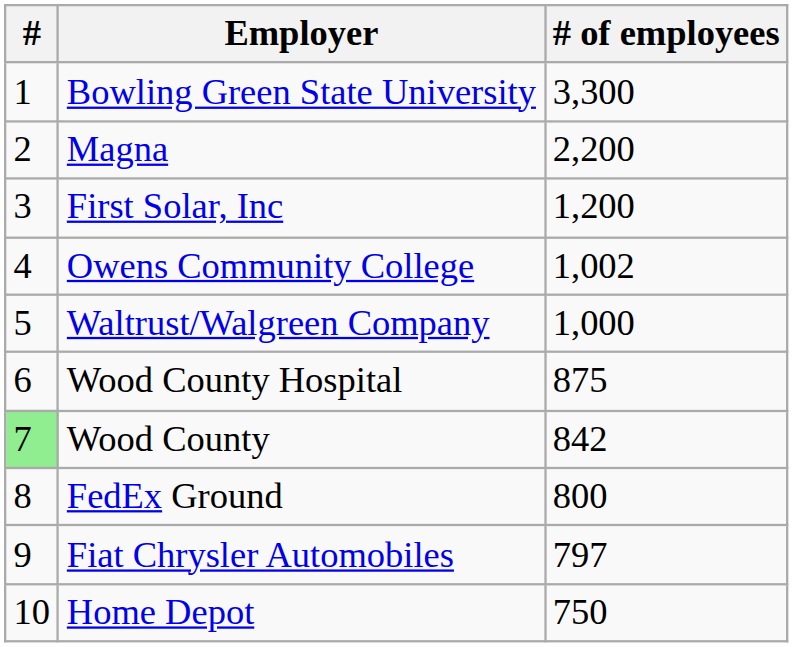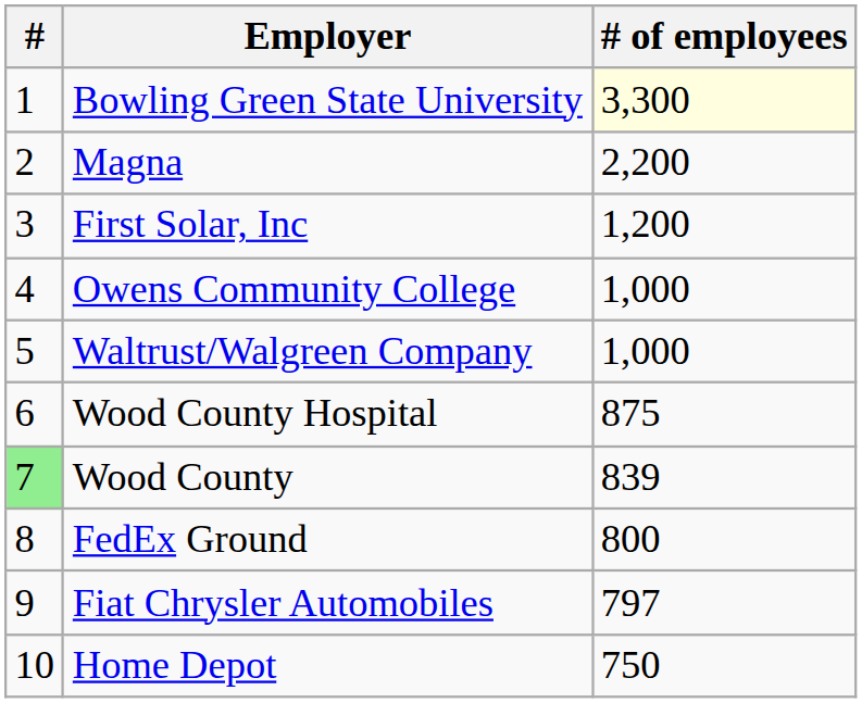Bowling Green State University | # of employees: no background -> lightyellow background
Owens Community College | # of employees: 1,002 -> 1,000
Wood County | # of employees: 842 -> 839
